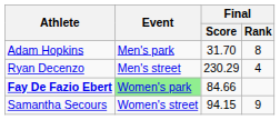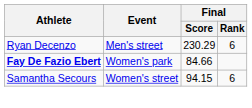- row: Adam Hopkins | Men's park | 31.70 | 8
Ryan Decenzo | Final / Rank: 4 -> 6
Fay De Fazio Ebert | Event: lightgreen background -> no background
Samantha Secours | Final / Rank: 9 -> 6
